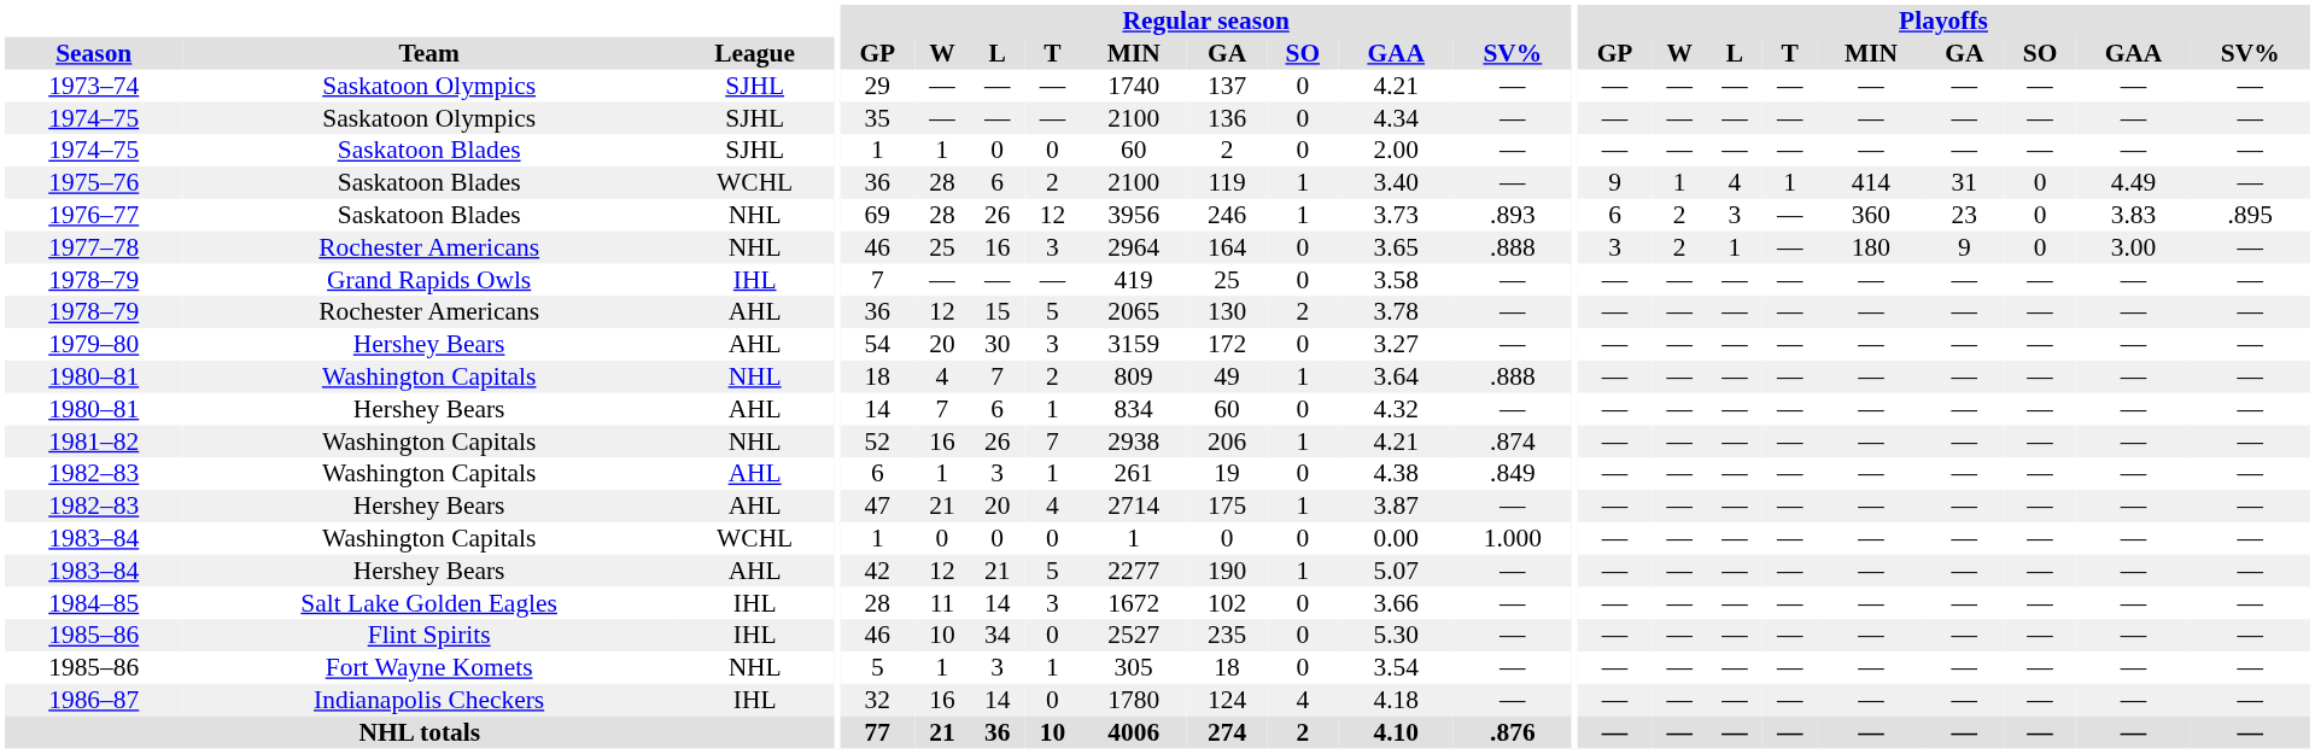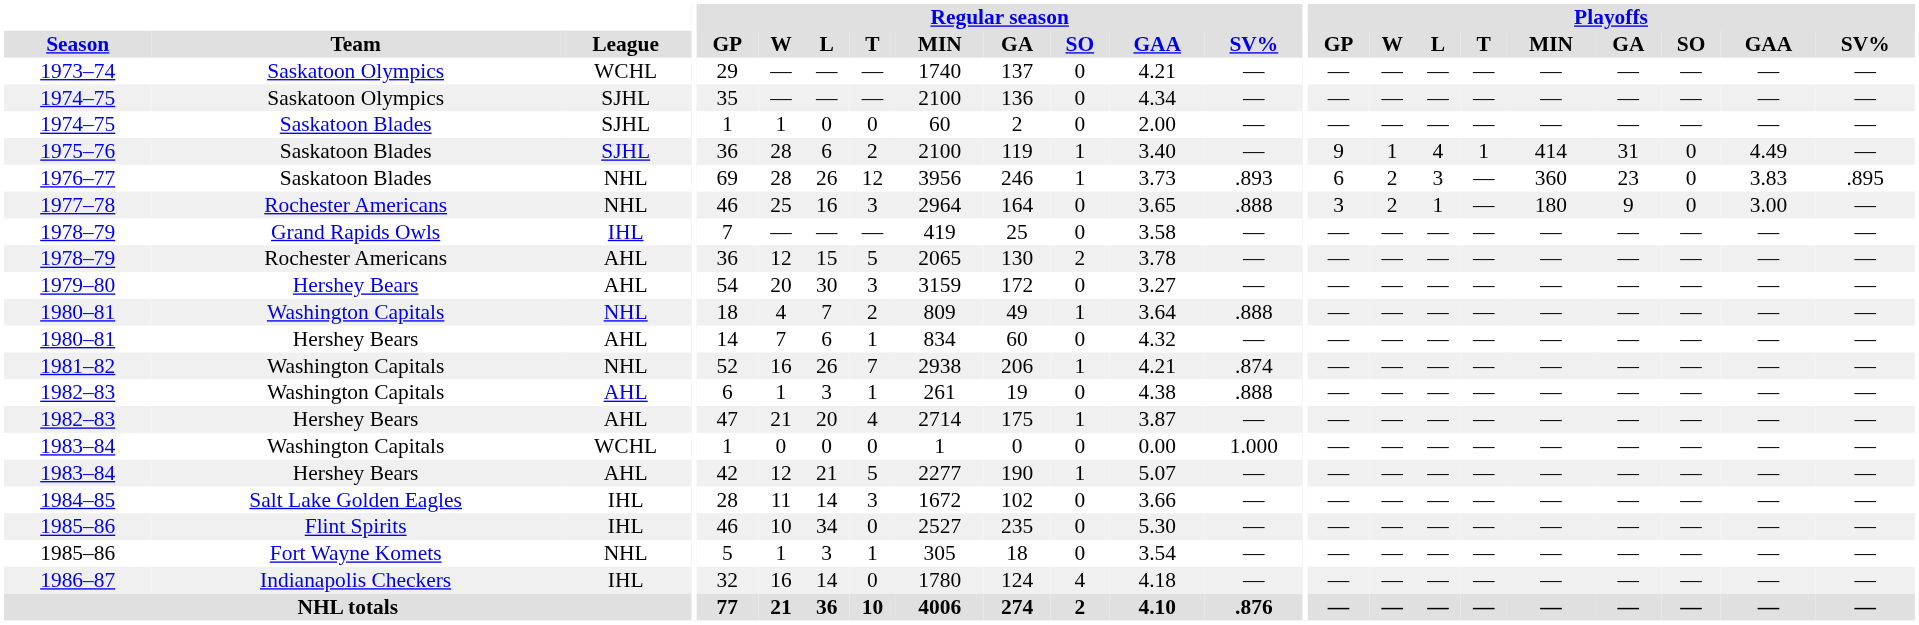1973–74 | League: SJHL -> WCHL
1975–76 | League: WCHL -> SJHL
1982–83 / Washington Capitals | Regular season / SV%: .849 -> .888
